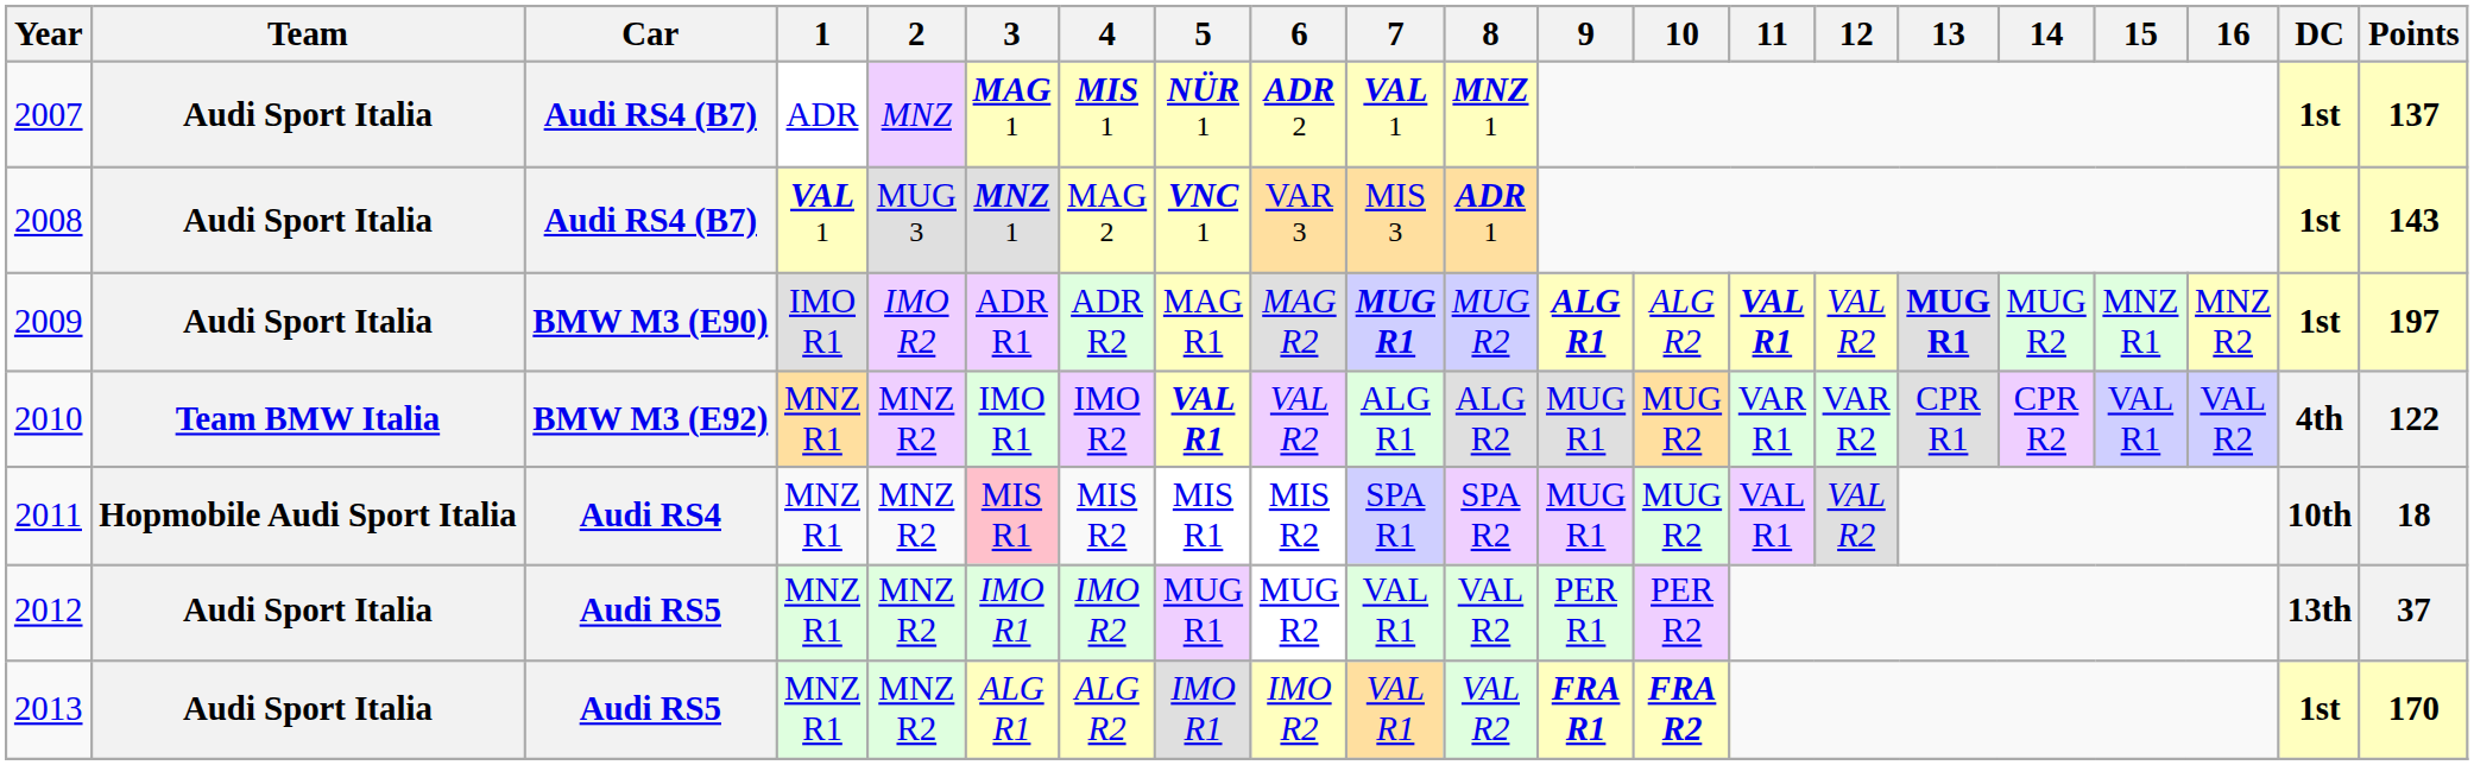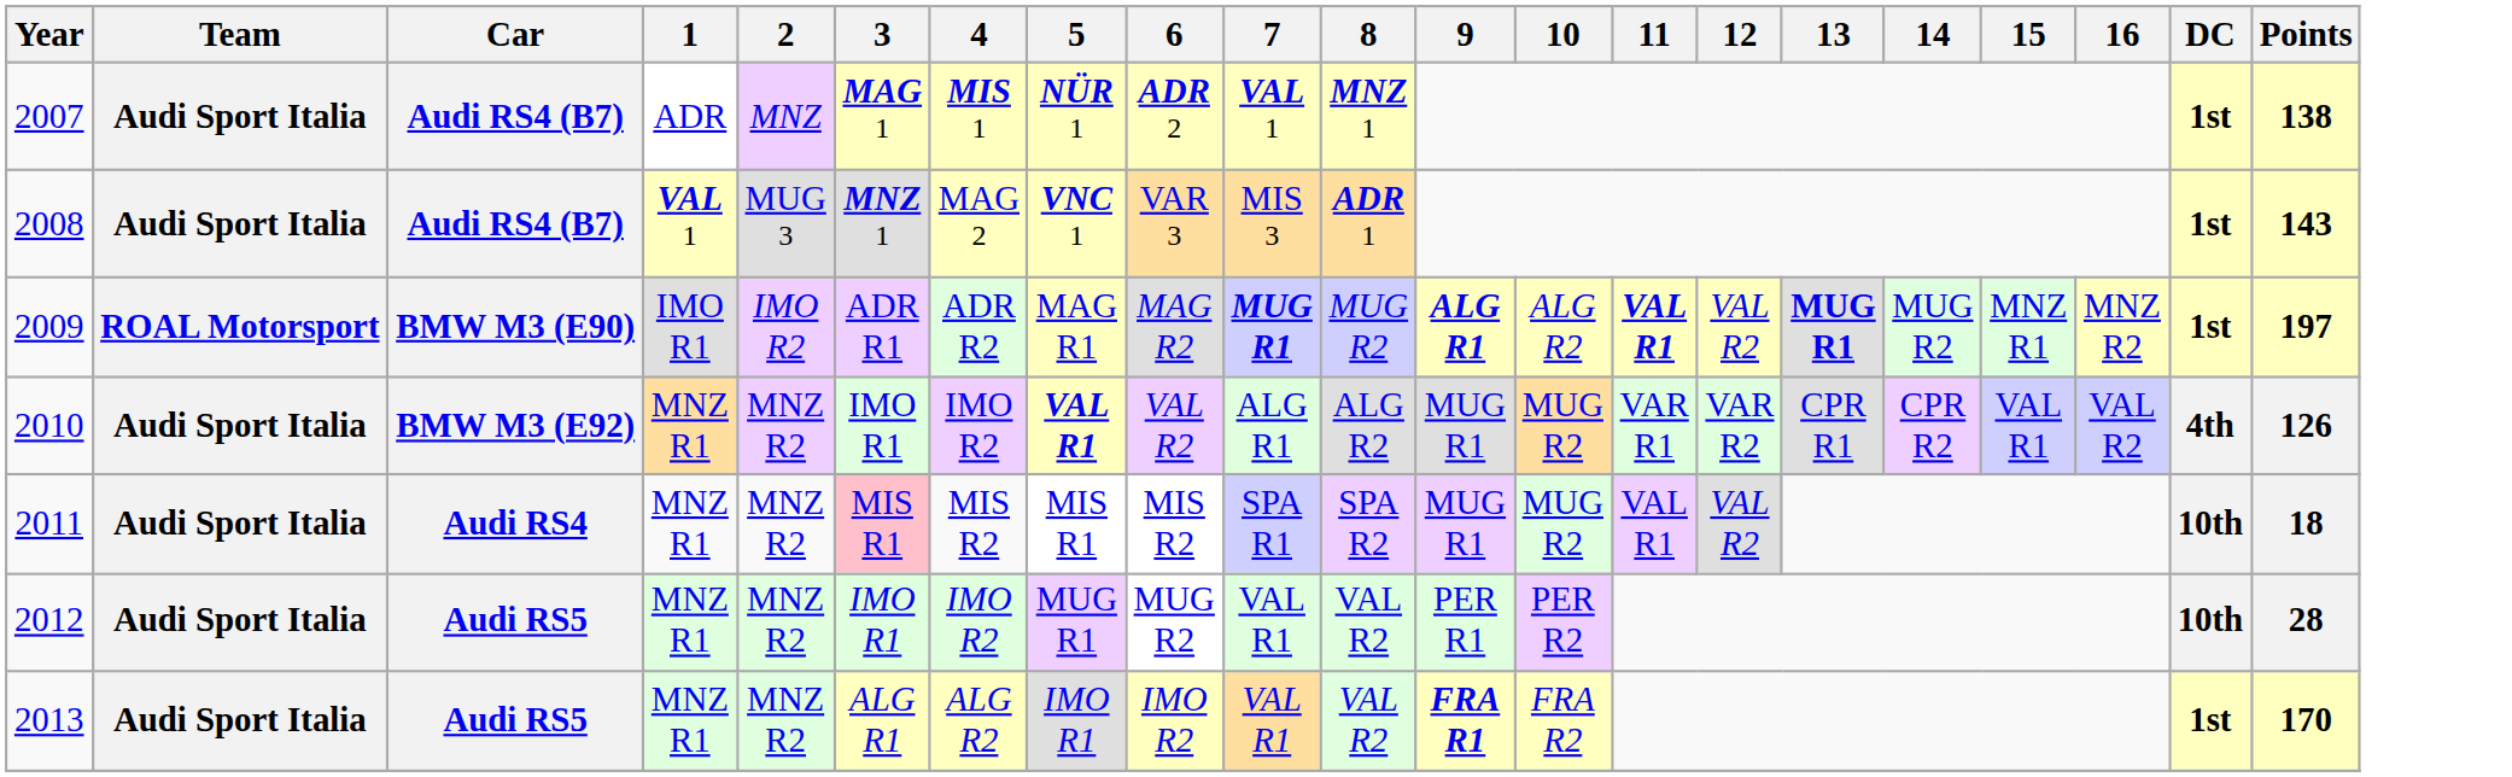2007 | Points: 137 -> 138
2009 | Team: Audi Sport Italia -> ROAL Motorsport
2010 | Team: Team BMW Italia -> Audi Sport Italia
2010 | Points: 122 -> 126
2011 | Team: Hopmobile Audi Sport Italia -> Audi Sport Italia
2012 | DC: 13th -> 10th
2012 | Points: 37 -> 28
2013 | 10: bold -> normal
